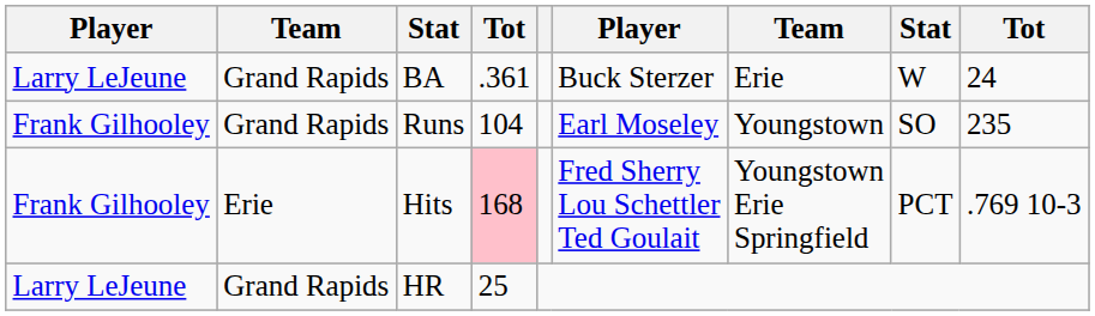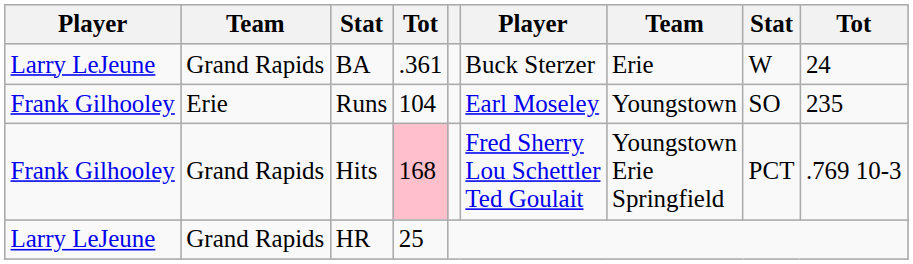Runs | column 2: Grand Rapids -> Erie
Hits | column 2: Erie -> Grand Rapids
